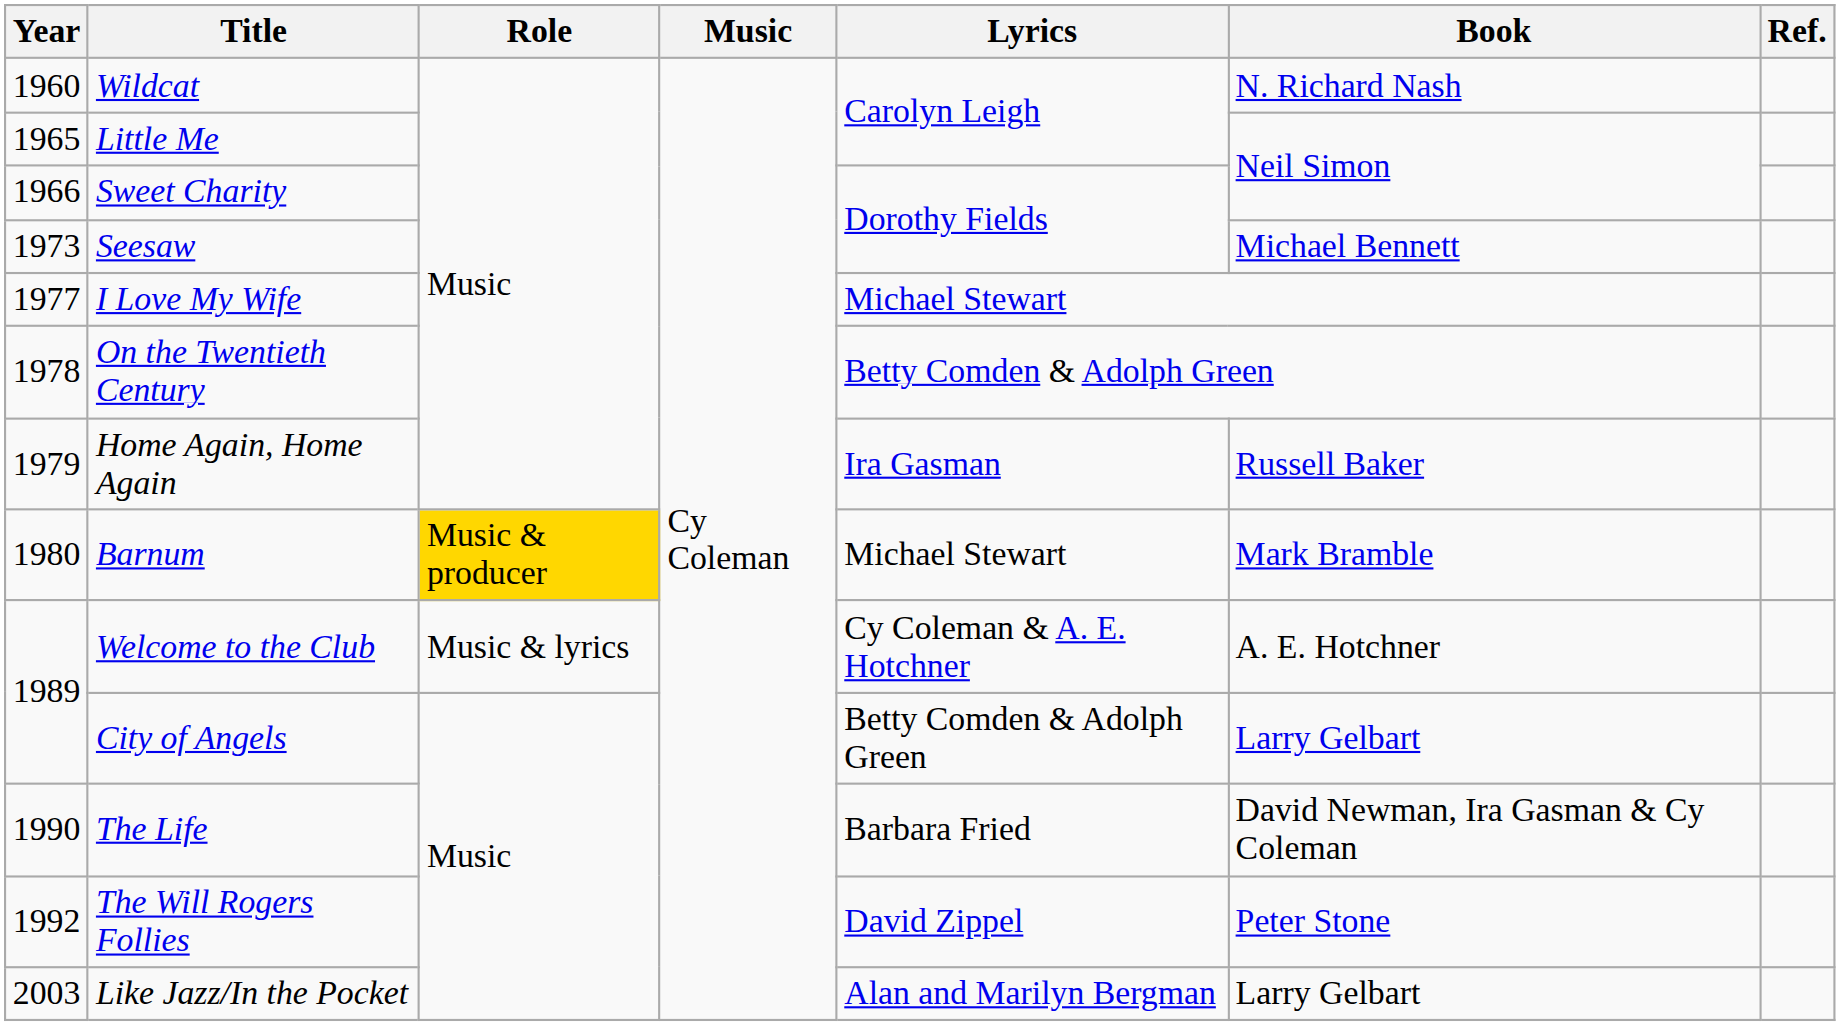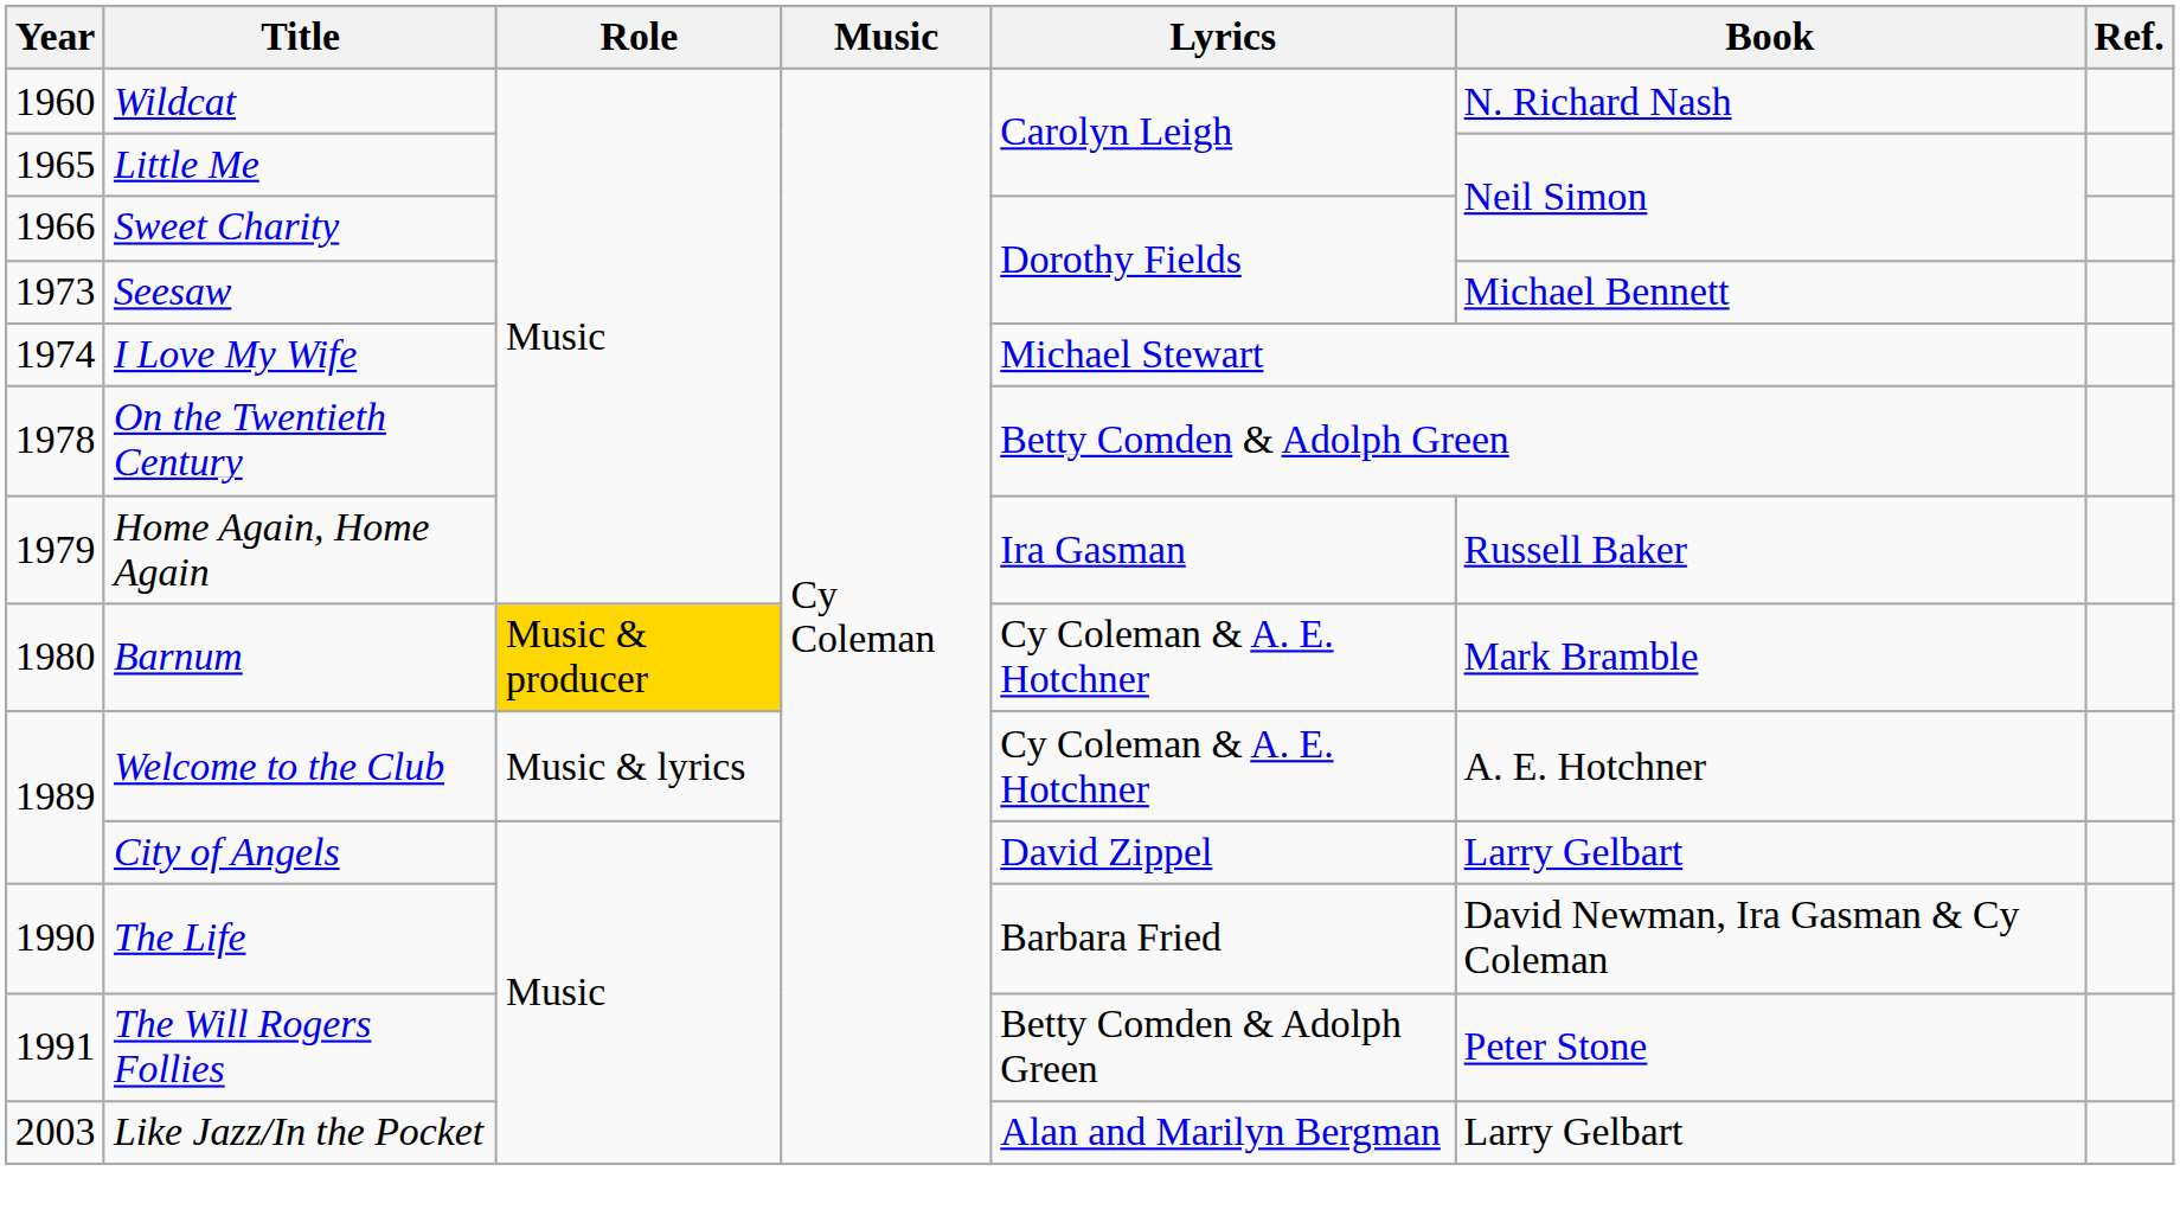I Love My Wife | Year: 1977 -> 1974
Barnum | Lyrics: Michael Stewart -> Cy Coleman & A. E. Hotchner
City of Angels | Lyrics: Betty Comden & Adolph Green -> David Zippel
The Will Rogers Follies | Year: 1992 -> 1991
The Will Rogers Follies | Lyrics: David Zippel -> Betty Comden & Adolph Green
